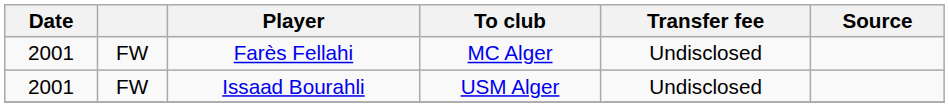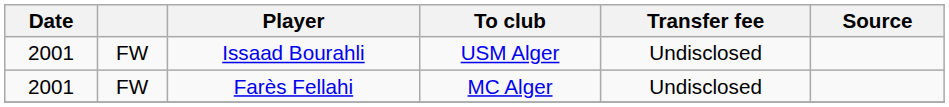rows swapped: Farès Fellahi <-> Issaad Bourahli
